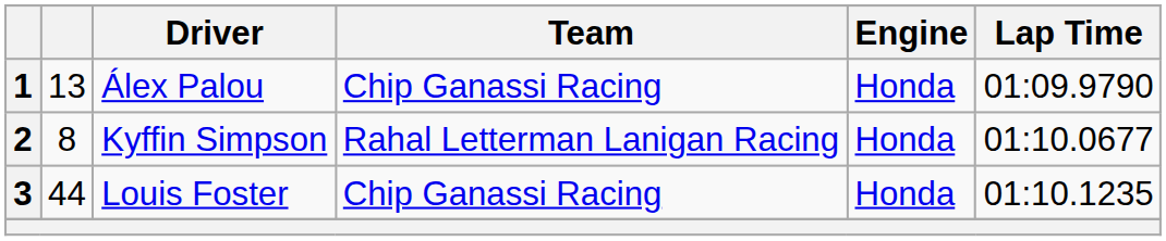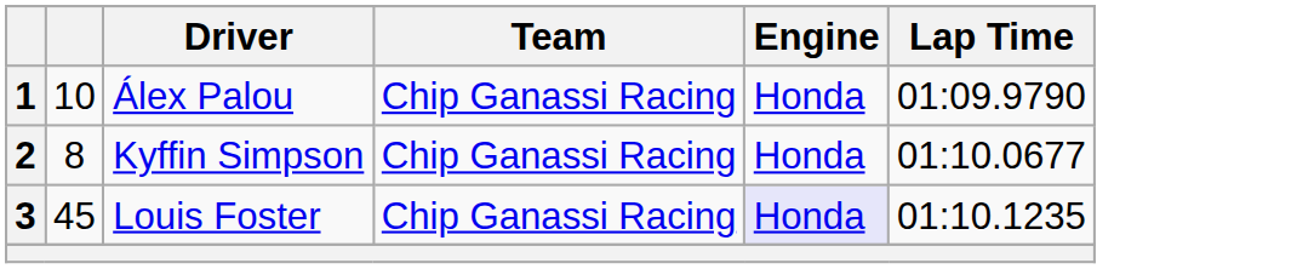1 | column 2: 13 -> 10
2 | Team: Rahal Letterman Lanigan Racing -> Chip Ganassi Racing
3 | column 2: 44 -> 45
3 | Engine: no background -> lavender background
